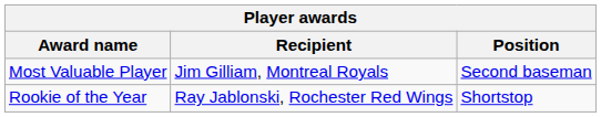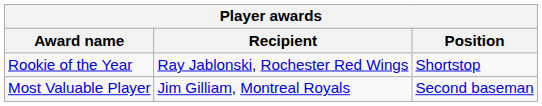rows swapped: Most Valuable Player <-> Rookie of the Year
